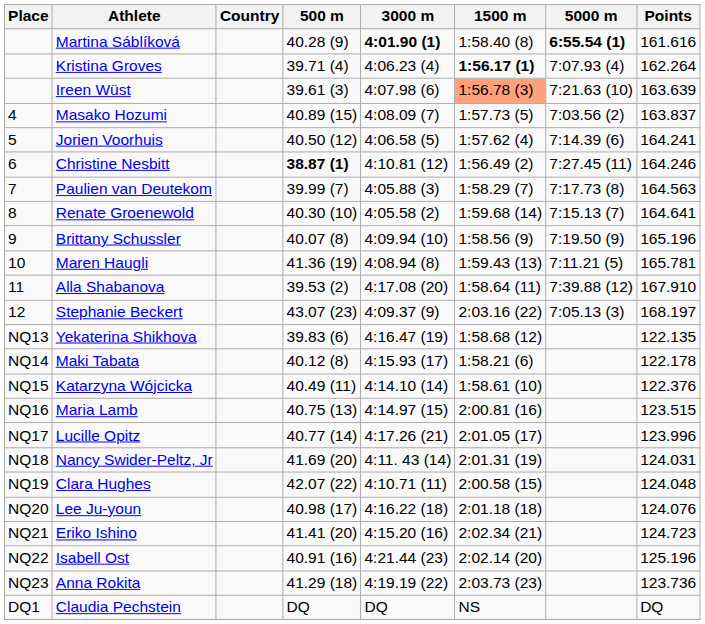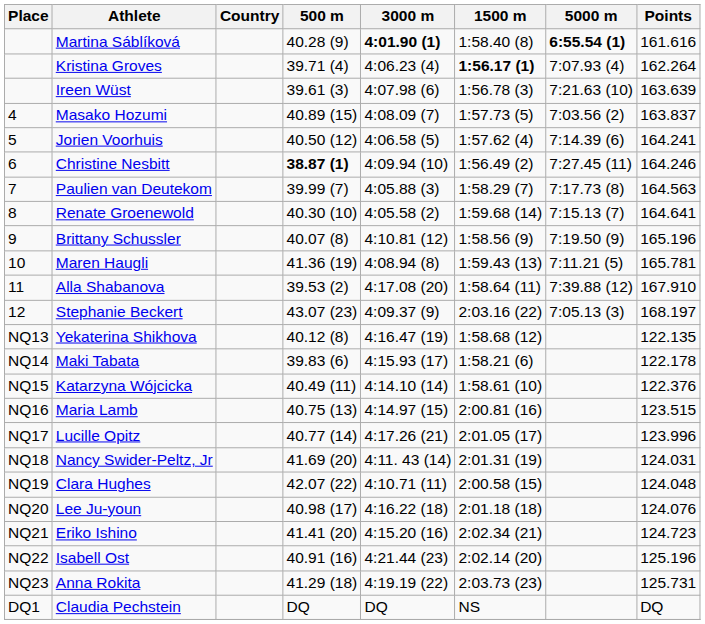Ireen Wüst | 1500 m: lightsalmon background -> no background
Christine Nesbitt | 3000 m: 4:10.81 (12) -> 4:09.94 (10)
Brittany Schussler | 3000 m: 4:09.94 (10) -> 4:10.81 (12)
Yekaterina Shikhova | 500 m: 39.83 (6) -> 40.12 (8)
Maki Tabata | 500 m: 40.12 (8) -> 39.83 (6)
Anna Rokita | Points: 123.736 -> 125.731
